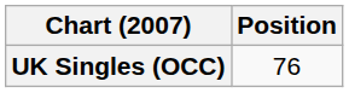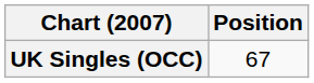UK Singles (OCC) | Position: 76 -> 67
